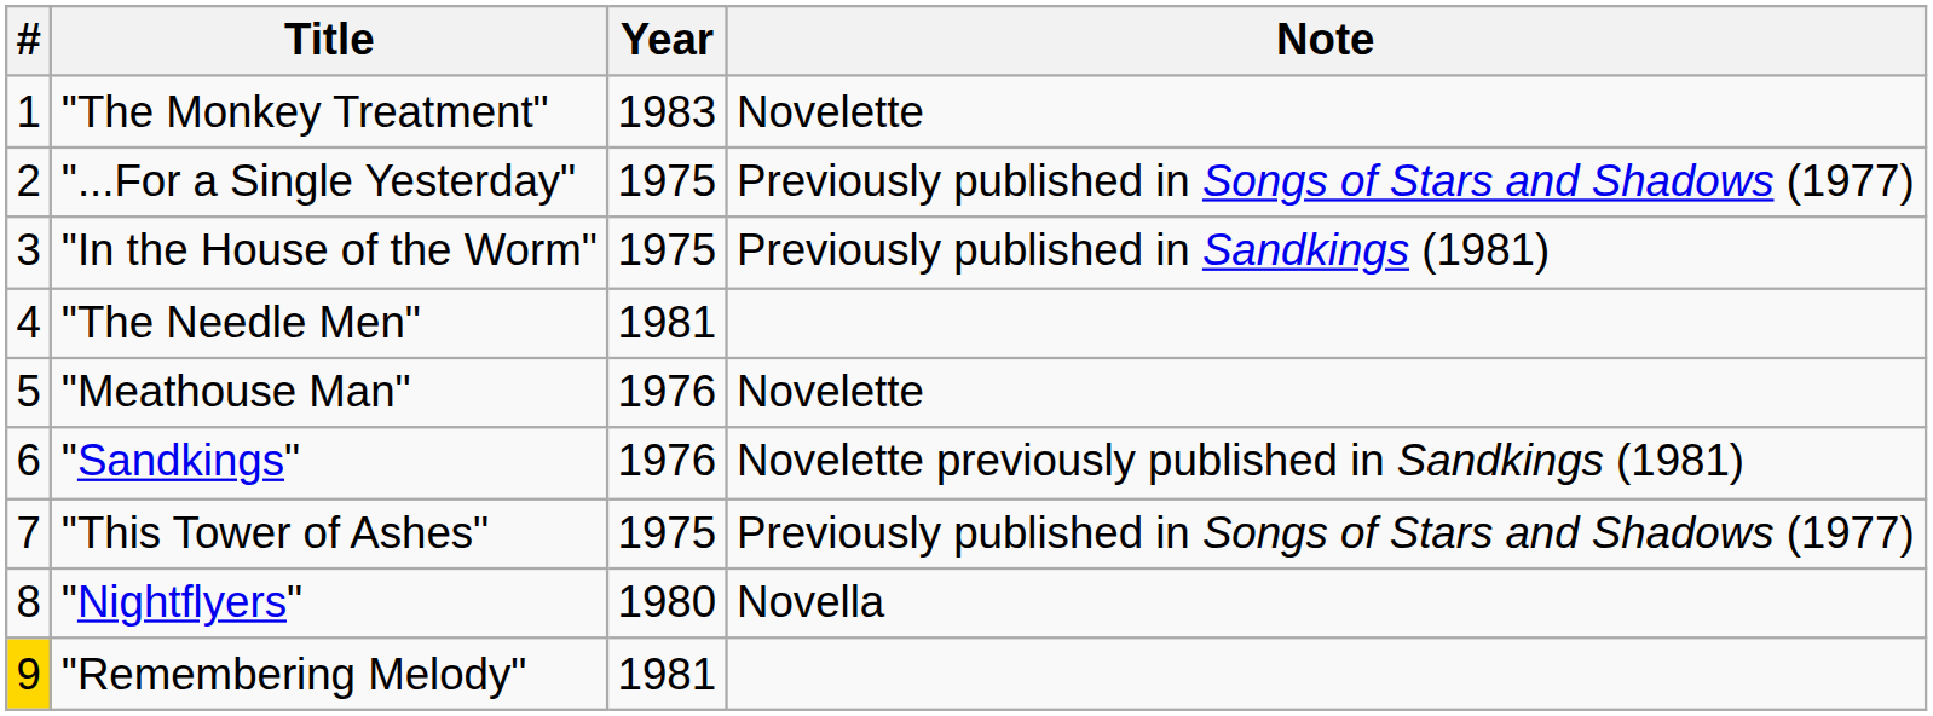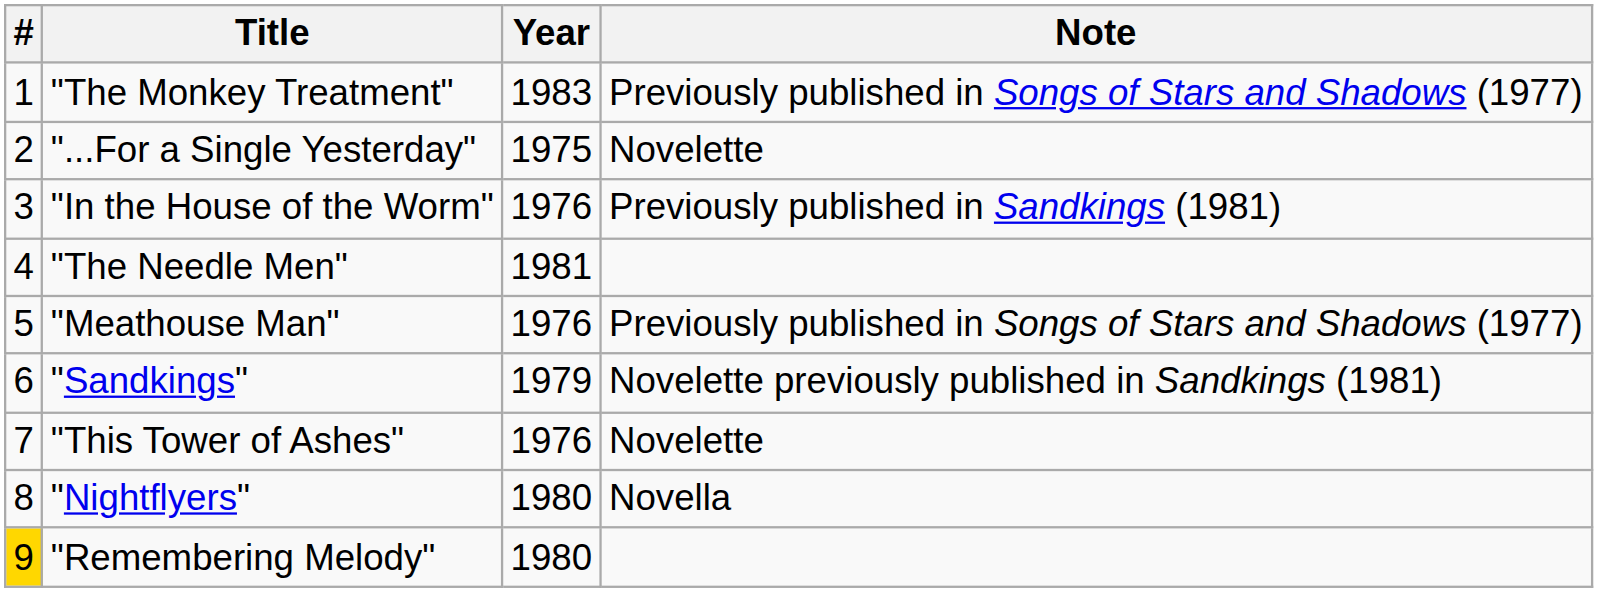"The Monkey Treatment" | Note: Novelette -> Previously published in Songs of Stars and Shadows (1977)
"...For a Single Yesterday" | Note: Previously published in Songs of Stars and Shadows (1977) -> Novelette
"In the House of the Worm" | Year: 1975 -> 1976
"Meathouse Man" | Note: Novelette -> Previously published in Songs of Stars and Shadows (1977)
"Sandkings" | Year: 1976 -> 1979
"This Tower of Ashes" | Year: 1975 -> 1976
"This Tower of Ashes" | Note: Previously published in Songs of Stars and Shadows (1977) -> Novelette
"Remembering Melody" | Year: 1981 -> 1980
